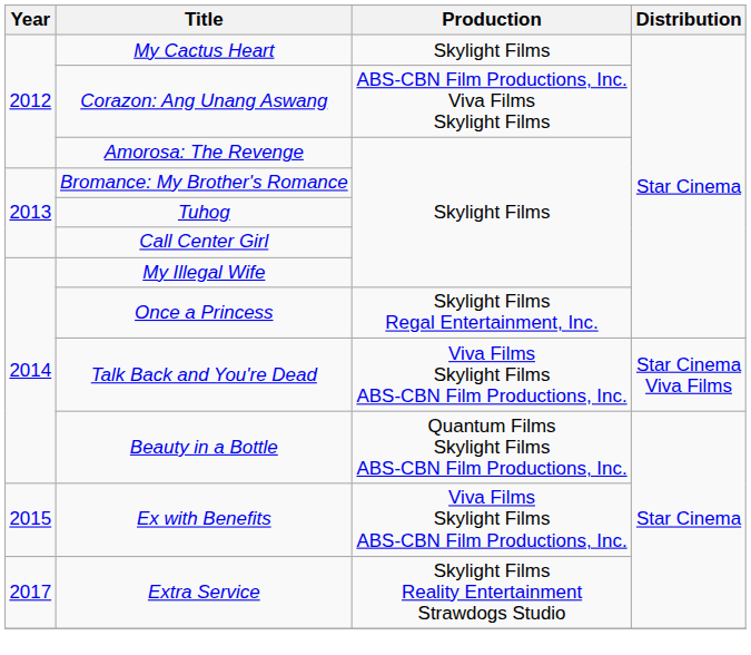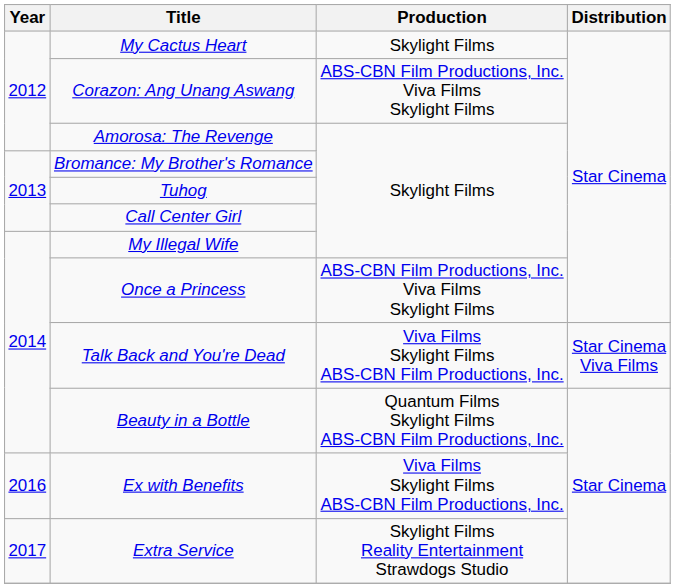Once a Princess | Production: Skylight Films Regal Entertainment, Inc. -> ABS-CBN Film Productions, Inc. Viva Films Skylight Films
Ex with Benefits | Year: 2015 -> 2016
